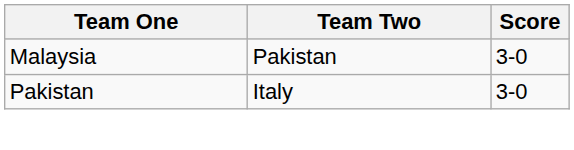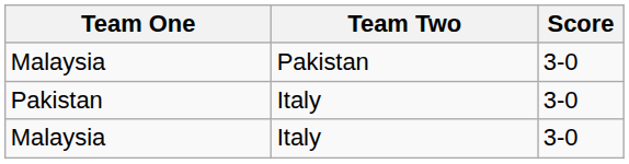+ row: Malaysia | Italy | 3-0
